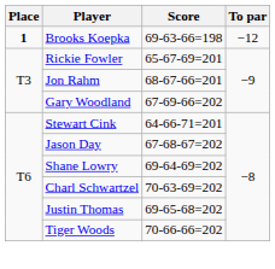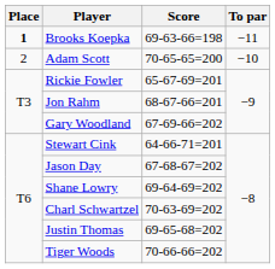Brooks Koepka | To par: −12 -> −11
+ row: 2 | Adam Scott | 70-65-65=200 | −10
